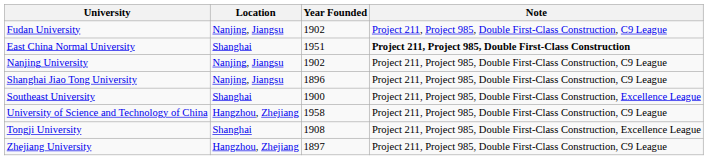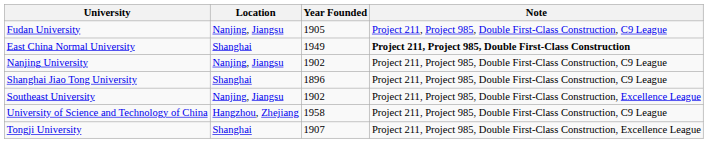Fudan University | Year Founded: 1902 -> 1905
East China Normal University | Year Founded: 1951 -> 1949
Shanghai Jiao Tong University | Location: Nanjing, Jiangsu -> Shanghai
Southeast University | Location: Shanghai -> Nanjing, Jiangsu
Southeast University | Year Founded: 1900 -> 1902
Tongji University | Year Founded: 1908 -> 1907
- row: Zhejiang University | Hangzhou, Zhejiang | 1897 | Project 211, Project 985, Double First-Class Construction, C9 League
